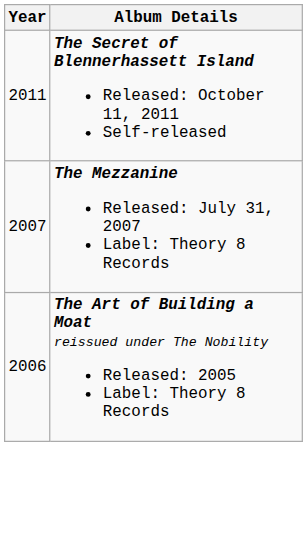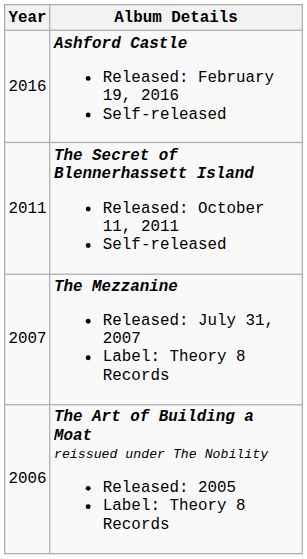+ row: 2016 | Ashford Castle Released: February 19, 2016 Self-released
